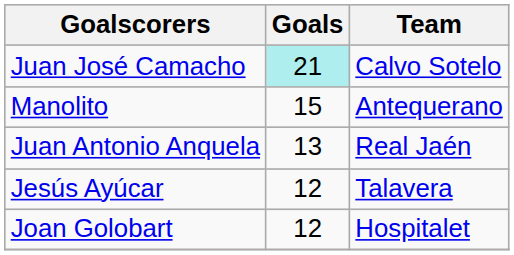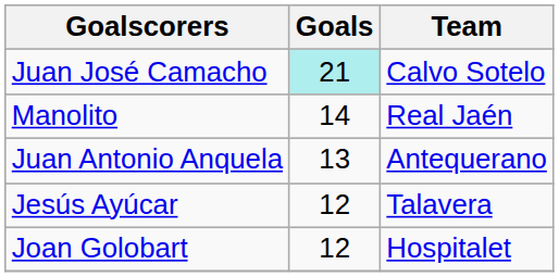Manolito | Goals: 15 -> 14
Manolito | Team: Antequerano -> Real Jaén
Juan Antonio Anquela | Team: Real Jaén -> Antequerano
